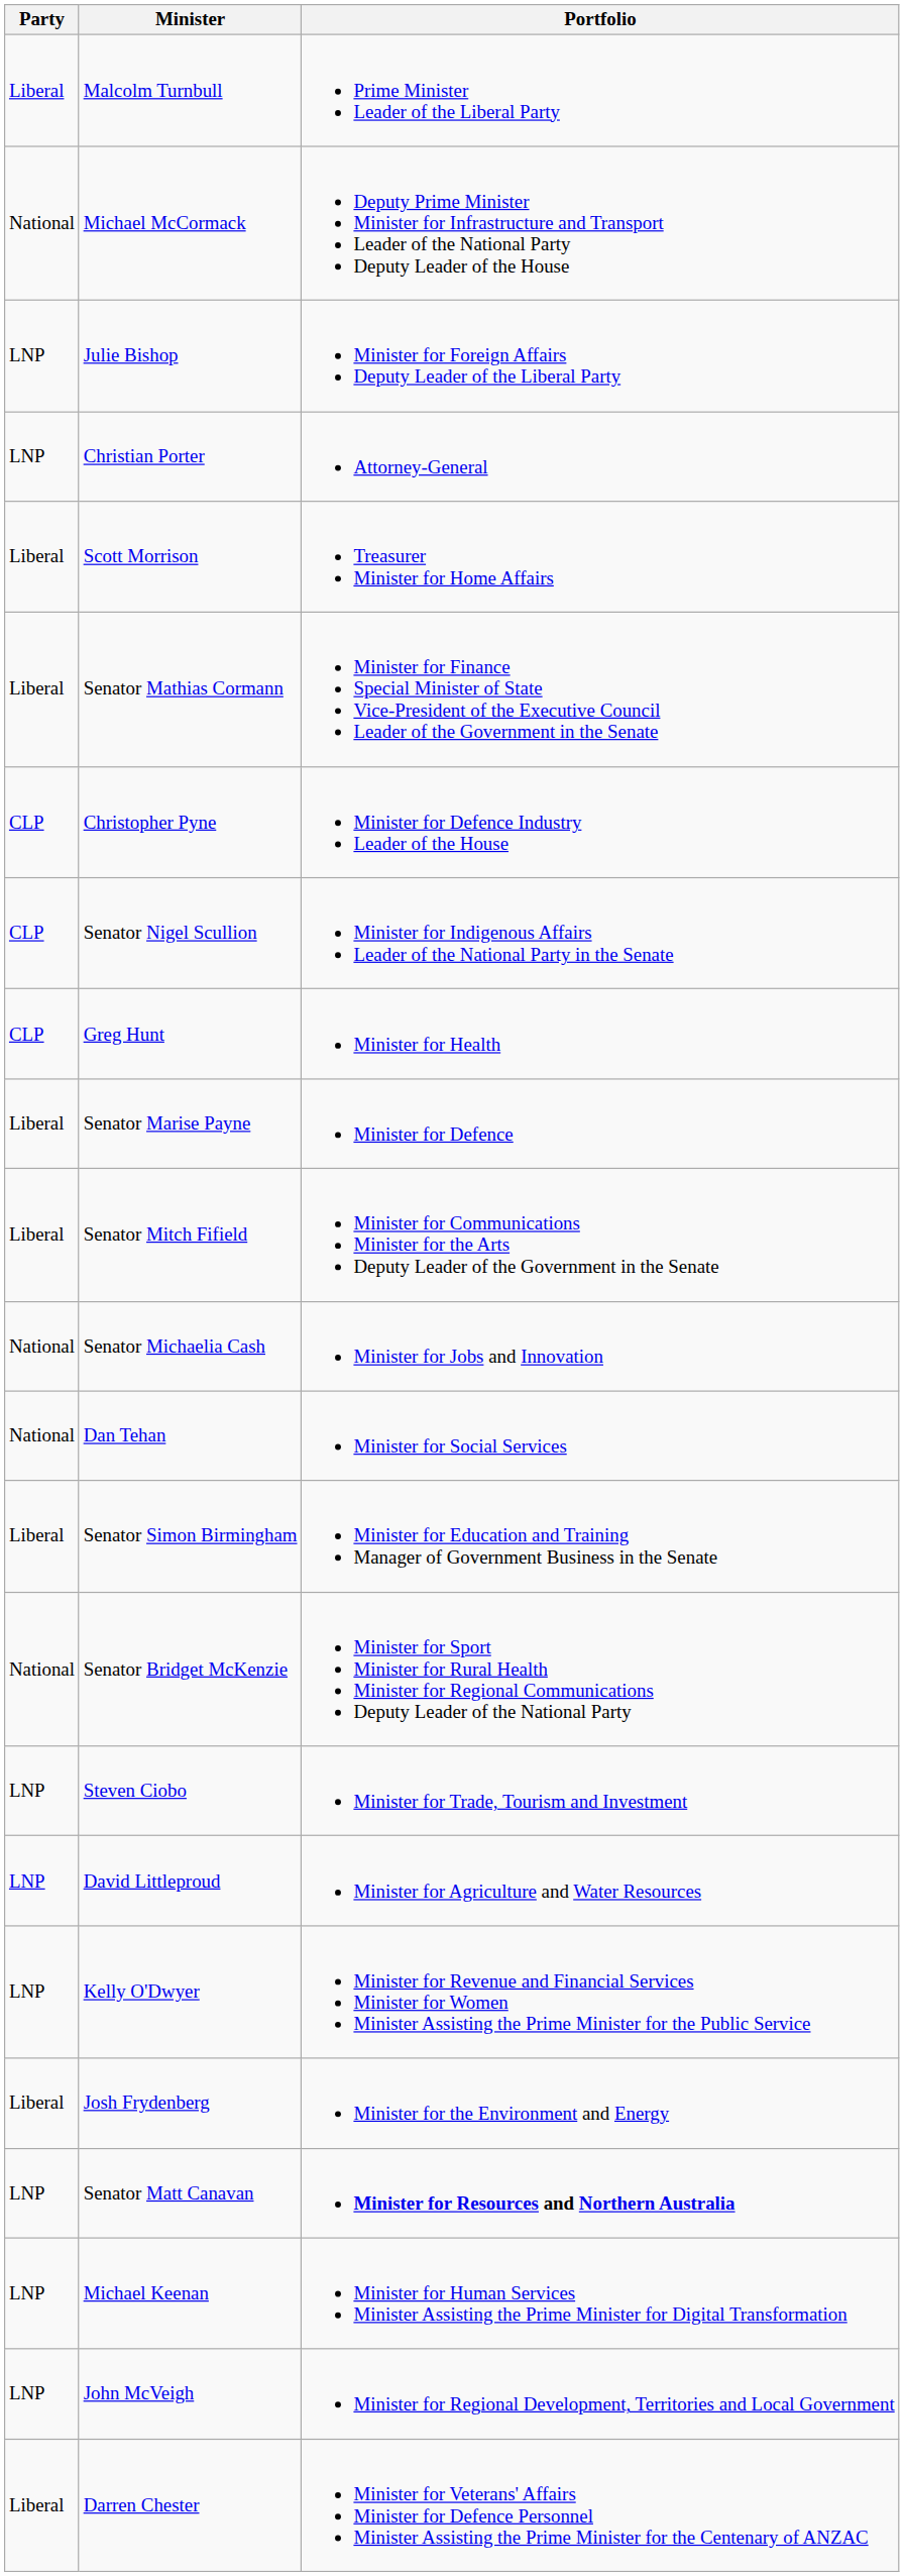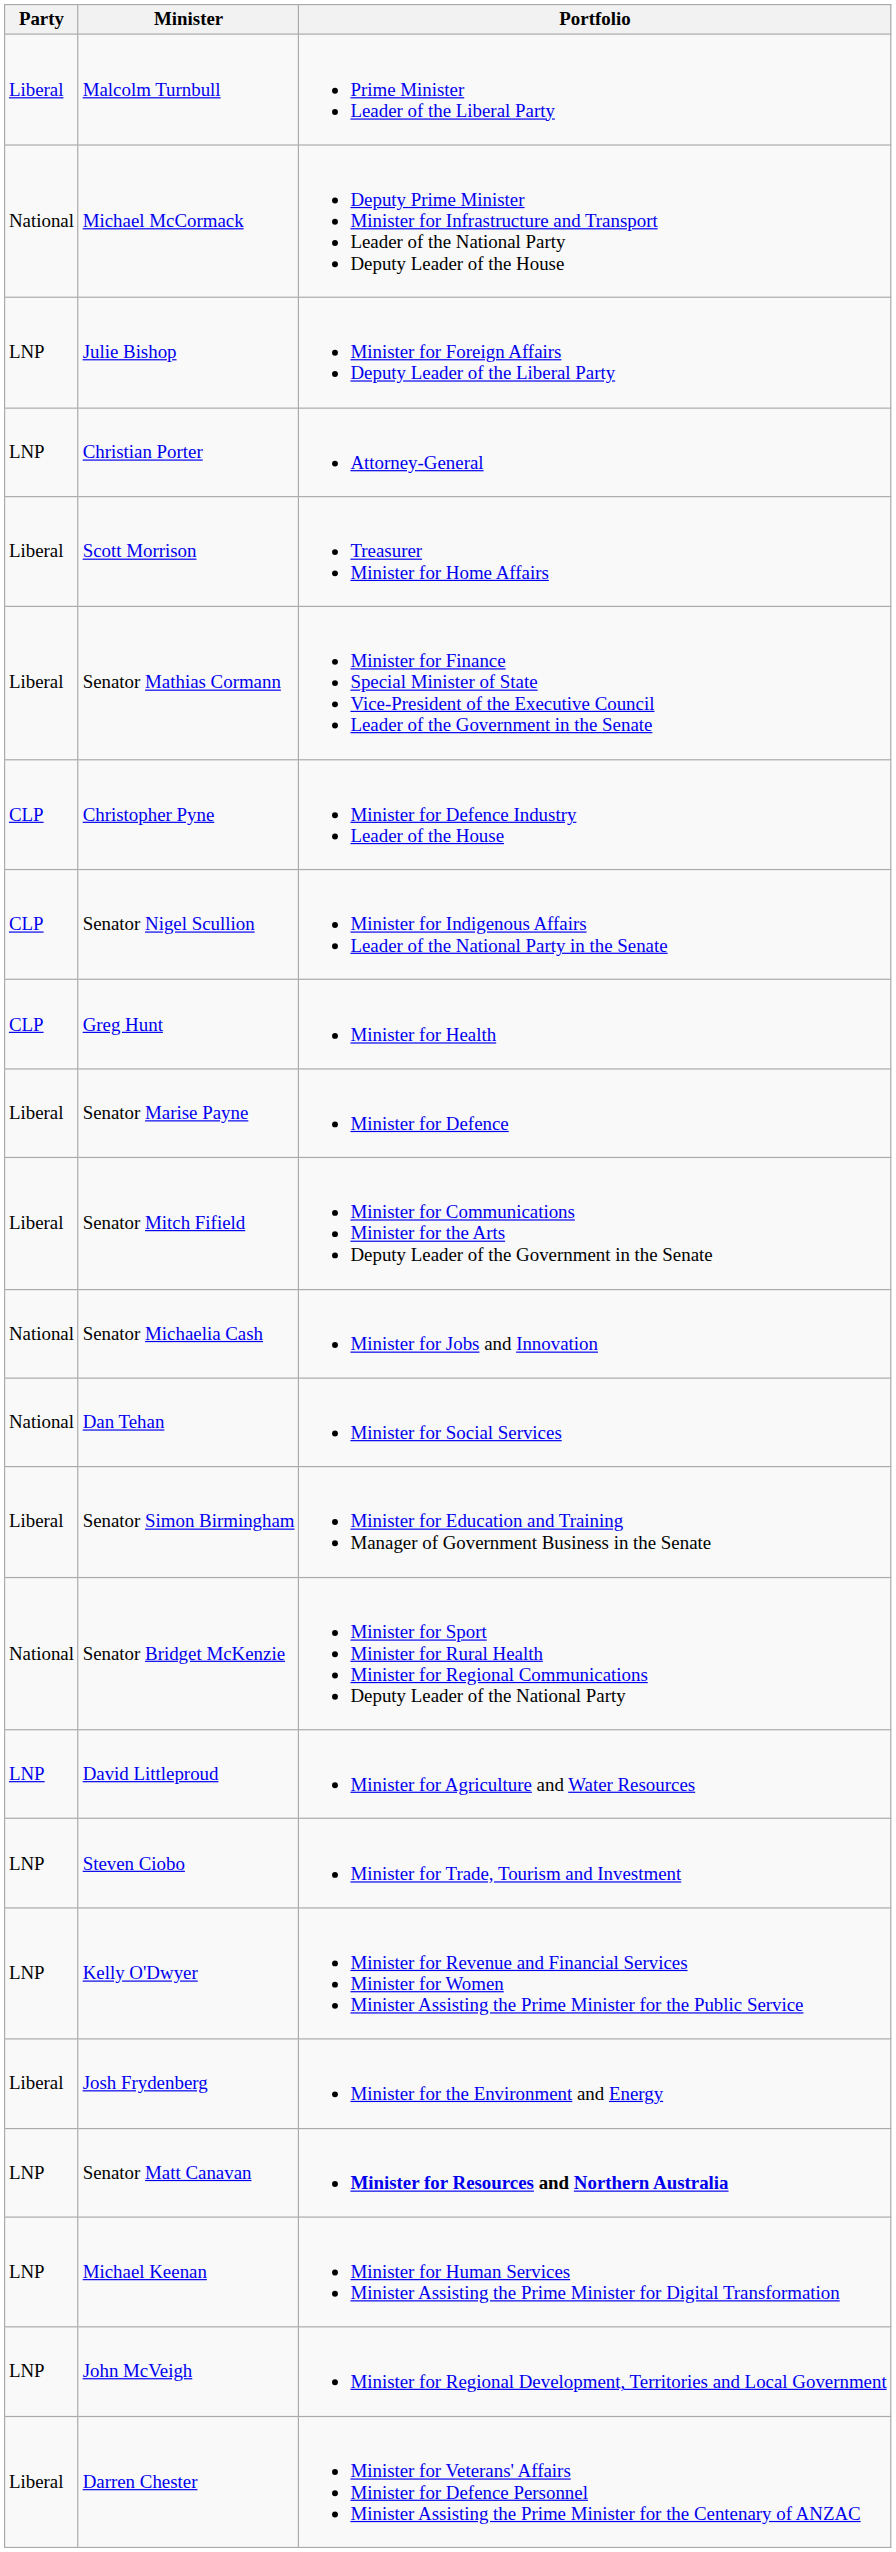rows swapped: Steven Ciobo <-> David Littleproud
